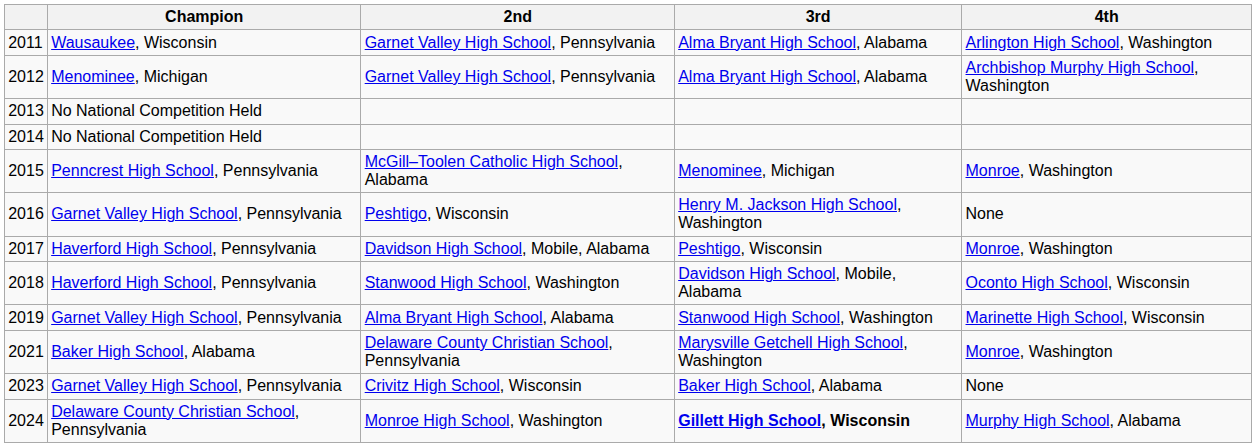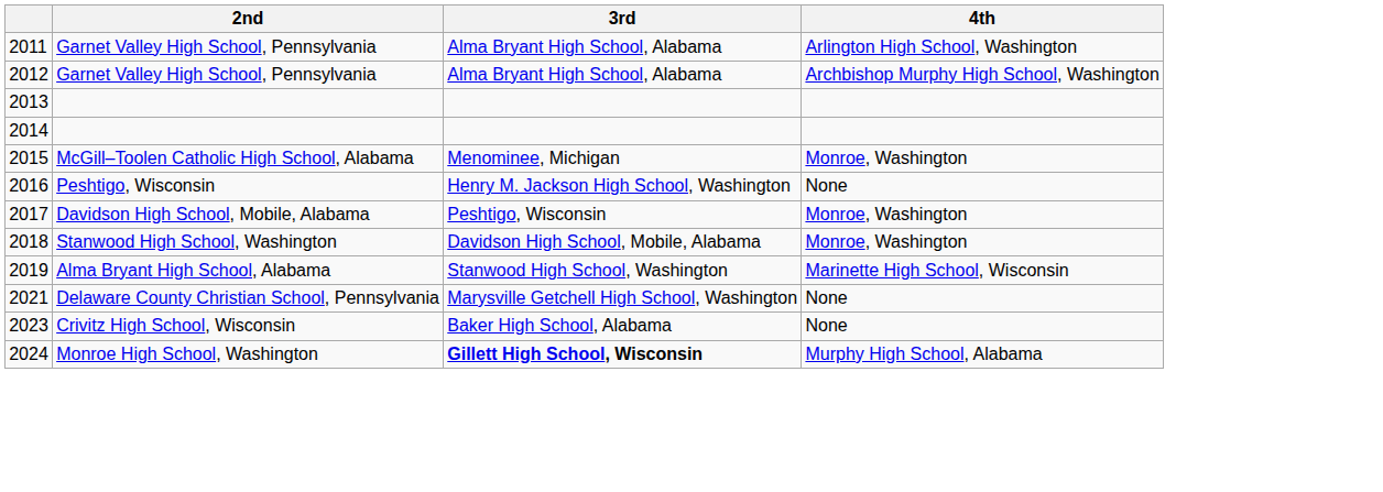- column: Champion | Wausaukee, Wisconsin | Menominee, Michigan | No National Competition Held | No National Competition Held | Penncrest High School, Pennsylvania | Garnet Valley High School, Pennsylvania | Haverford High School, Pennsylvania | Haverford High School, Pennsylvania | Garnet Valley High School, Pennsylvania | Baker High School, Alabama | Garnet Valley High School, Pennsylvania | Delaware County Christian School, Pennsylvania
2018 | 4th: Oconto High School, Wisconsin -> Monroe, Washington
2021 | 4th: Monroe, Washington -> None
